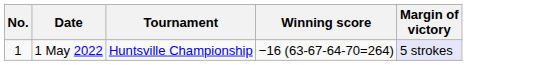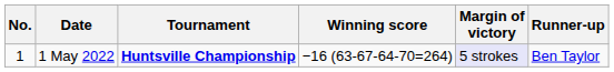+ column: Runner-up | Ben Taylor
1 May 2022 | Tournament: normal -> bold
